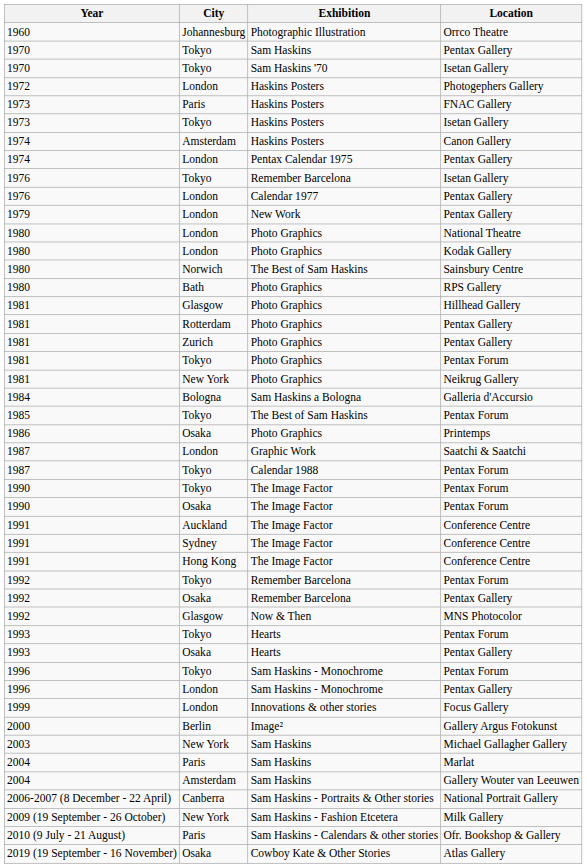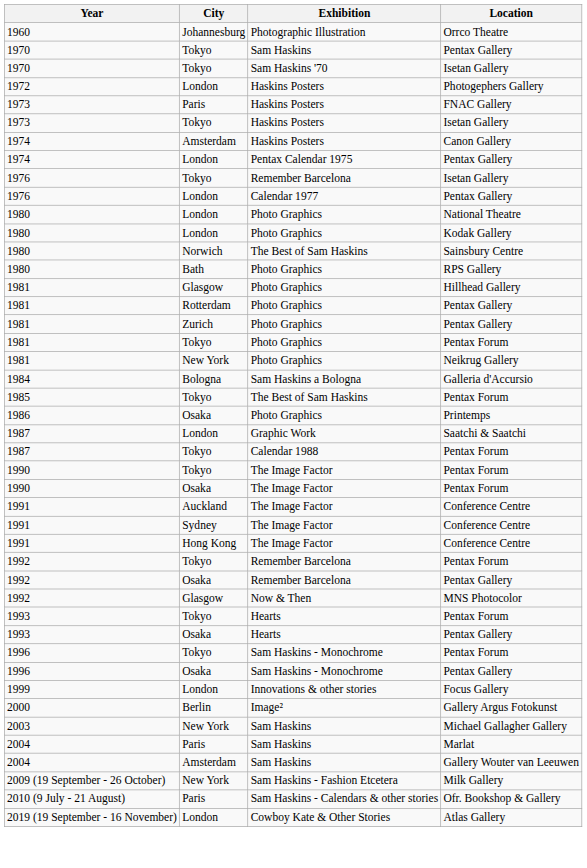- row: 1979 | London | New Work | Pentax Gallery
1996 / Pentax Gallery | City: London -> Osaka
- row: 2006-2007 (8 December - 22 April) | Canberra | Sam Haskins - Portraits & Other stories | National Portrait Gallery
Atlas Gallery | City: Osaka -> London
